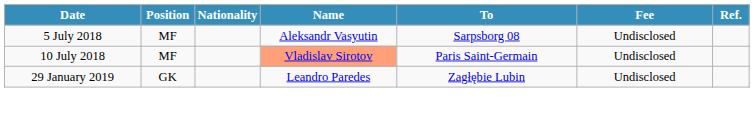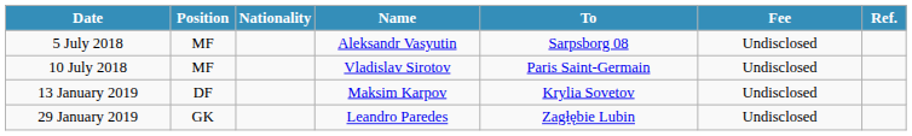10 July 2018 | Name: lightsalmon background -> no background
+ row: 13 January 2019 | DF | Maksim Karpov | Krylia Sovetov | Undisclosed
